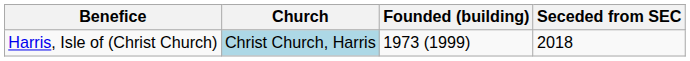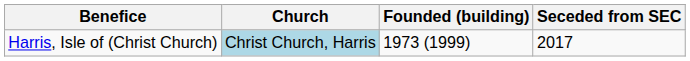Harris, Isle of (Christ Church) | Seceded from SEC: 2018 -> 2017
